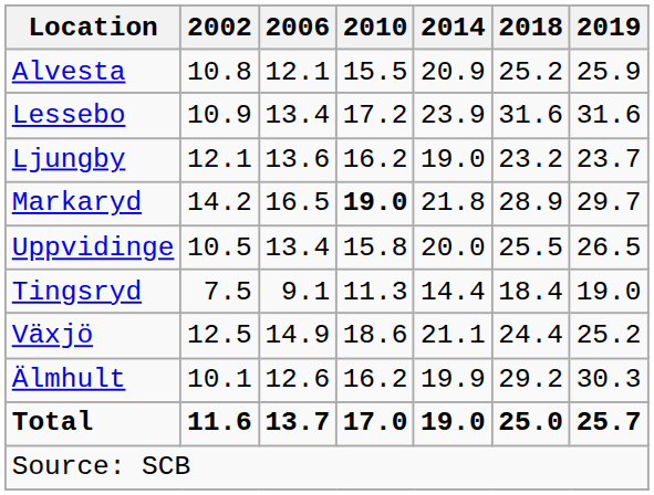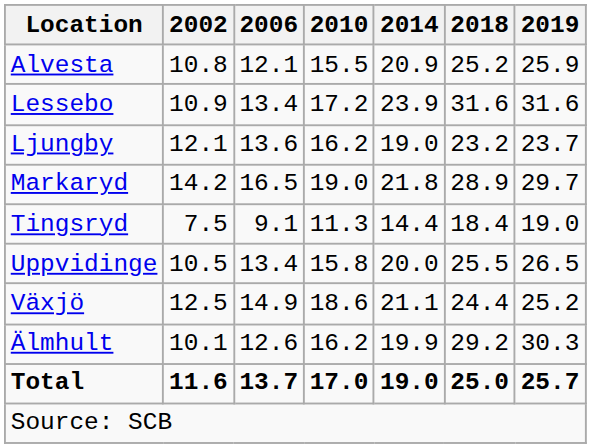Markaryd | 2010: bold -> normal
rows swapped: Tingsryd <-> Uppvidinge
